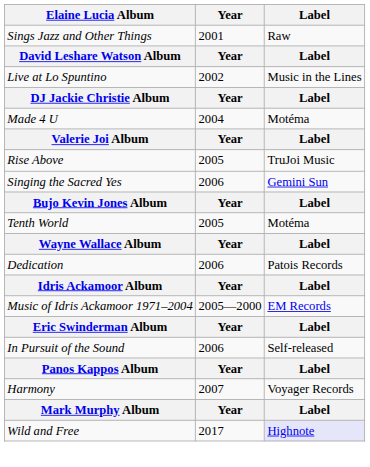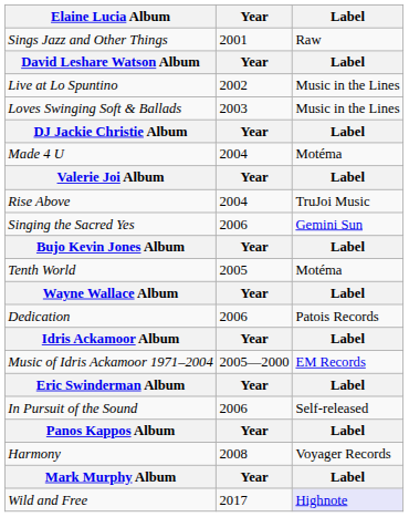+ row: Loves Swinging Soft & Ballads | 2003 | Music in the Lines
Rise Above | Year: 2005 -> 2004
Harmony | Year: 2007 -> 2008
